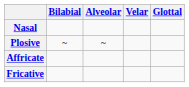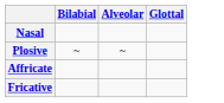- column: Velar
